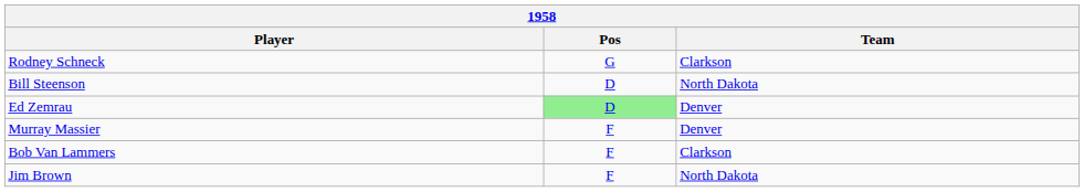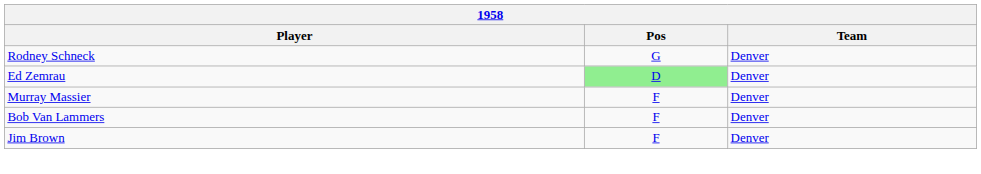Rodney Schneck | Team: Clarkson -> Denver
- row: Bill Steenson | D | North Dakota
Bob Van Lammers | Team: Clarkson -> Denver
Jim Brown | Team: North Dakota -> Denver
